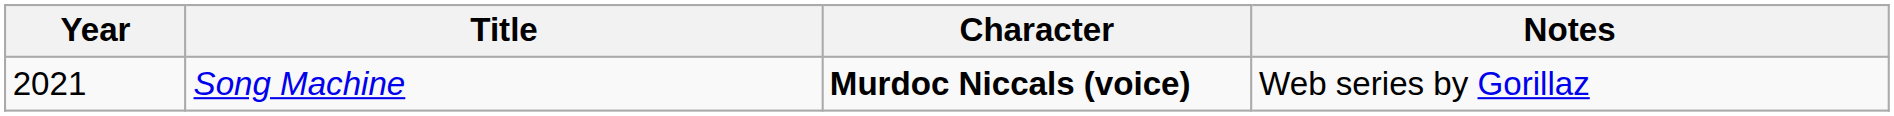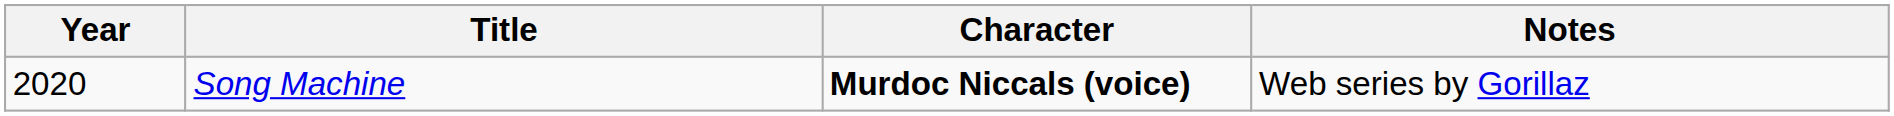Song Machine | Year: 2021 -> 2020
